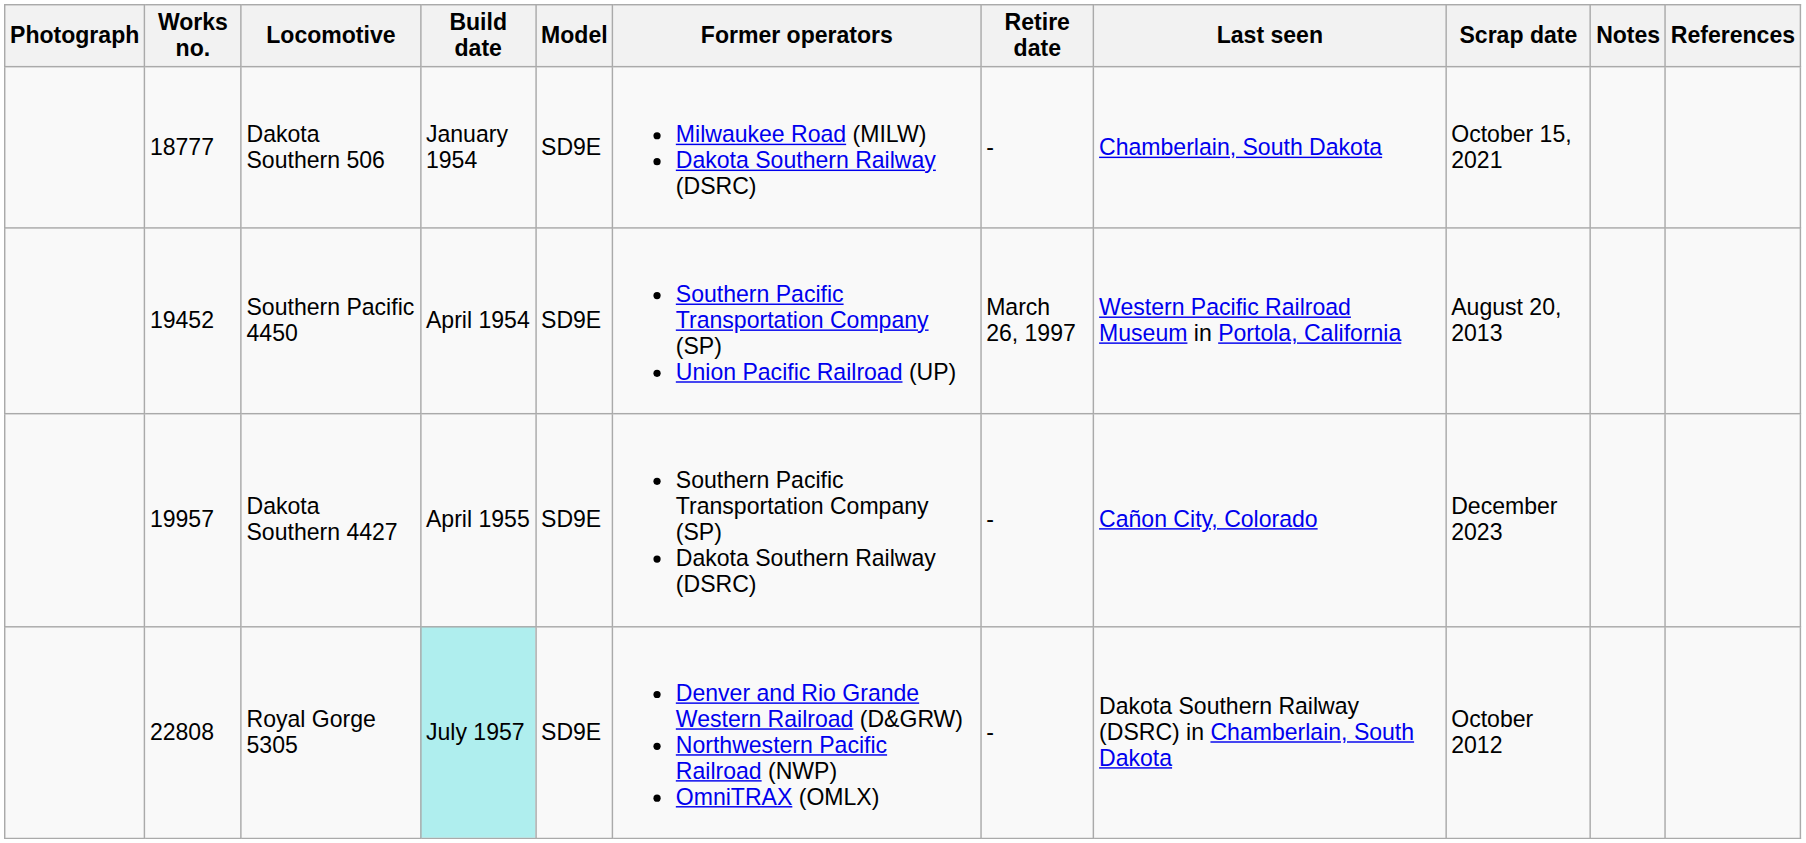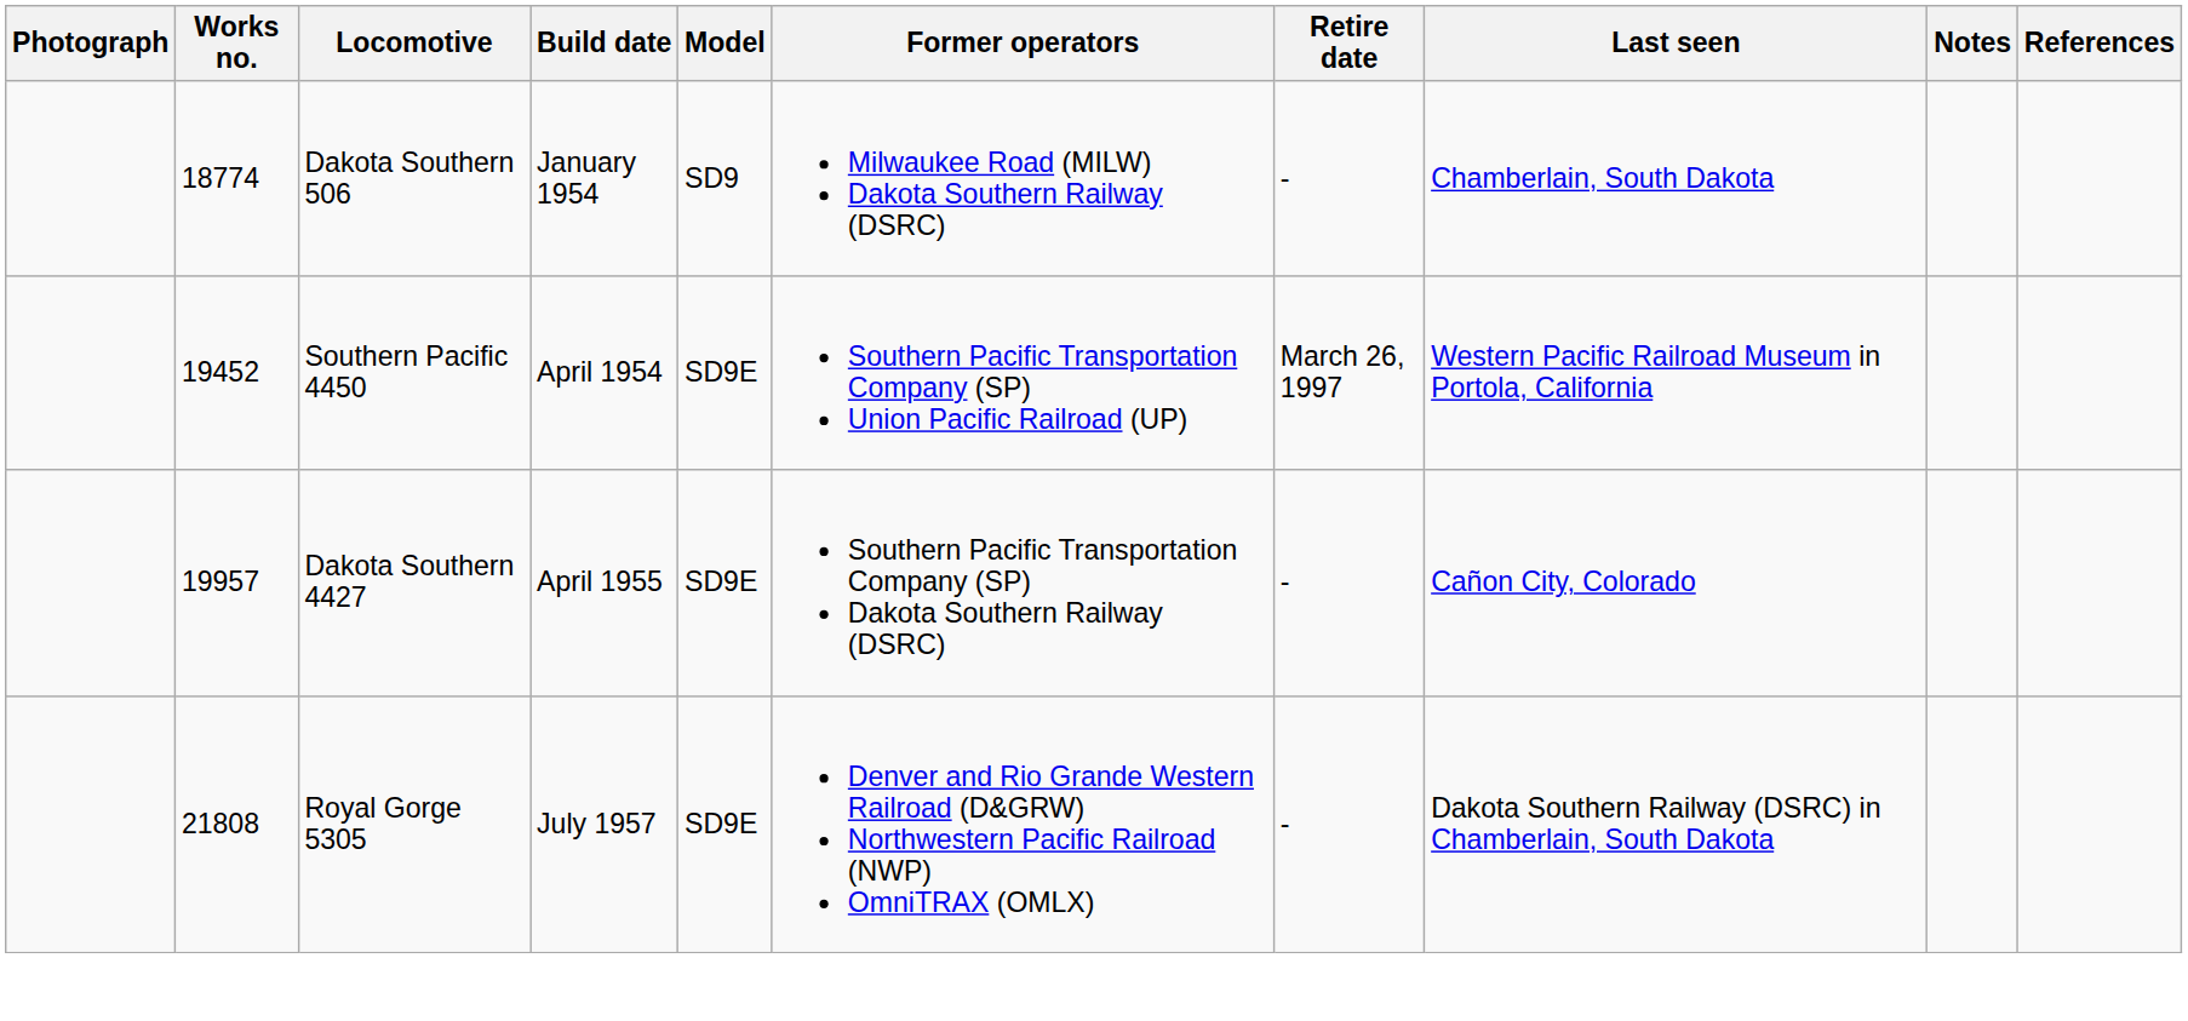- column: Scrap date | October 15, 2021 | August 20, 2013 | December 2023 | October 2012
Dakota Southern 506 | Works no.: 18777 -> 18774
Dakota Southern 506 | Model: SD9E -> SD9
Royal Gorge 5305 | Works no.: 22808 -> 21808
Royal Gorge 5305 | Build date: paleturquoise background -> no background
